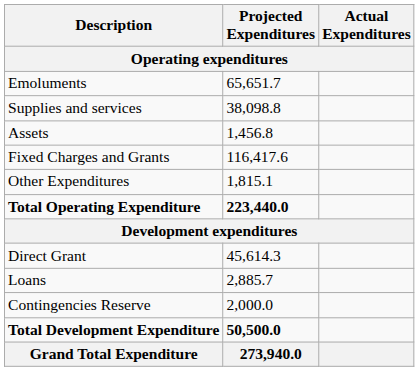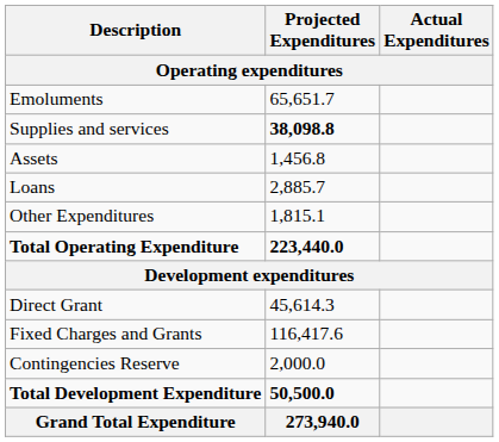Supplies and services | Projected Expenditures: normal -> bold
rows swapped: Fixed Charges and Grants <-> Loans
